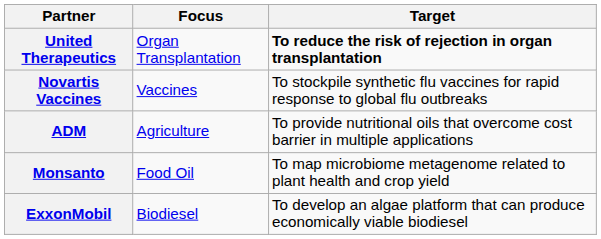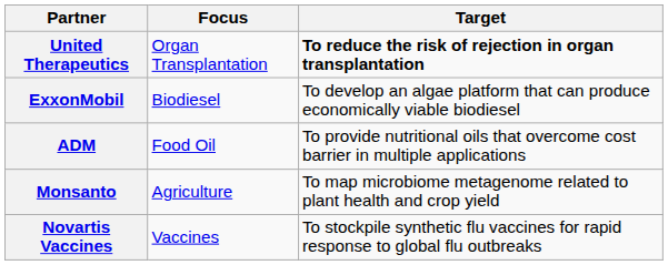rows swapped: Novartis Vaccines <-> ExxonMobil
ADM | Focus: Agriculture -> Food Oil
Monsanto | Focus: Food Oil -> Agriculture
